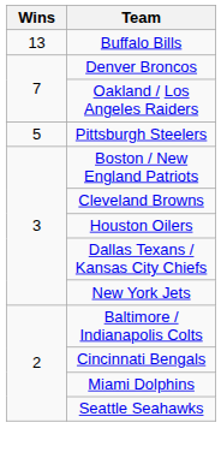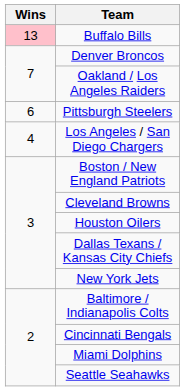Buffalo Bills | Wins: no background -> pink background
Pittsburgh Steelers | Wins: 5 -> 6
+ row: 4 | Los Angeles / San Diego Chargers
